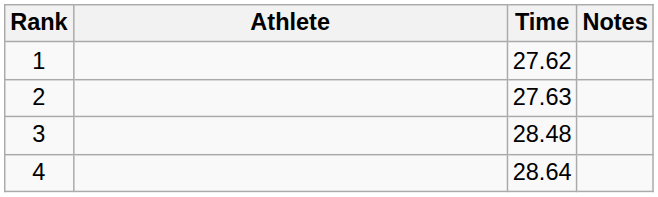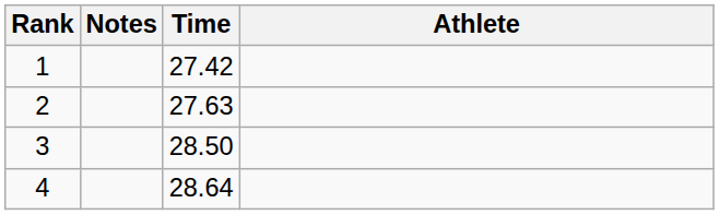columns swapped: Athlete <-> Notes
1 | Time: 27.62 -> 27.42
3 | Time: 28.48 -> 28.50
